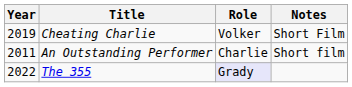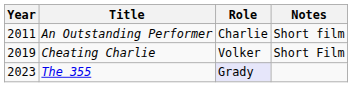rows swapped: An Outstanding Performer <-> Cheating Charlie
The 355 | Year: 2022 -> 2023
